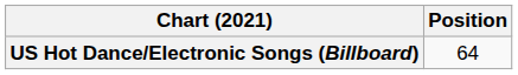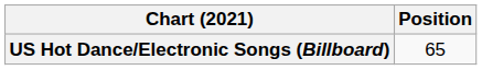US Hot Dance/Electronic Songs (Billboard) | Position: 64 -> 65
